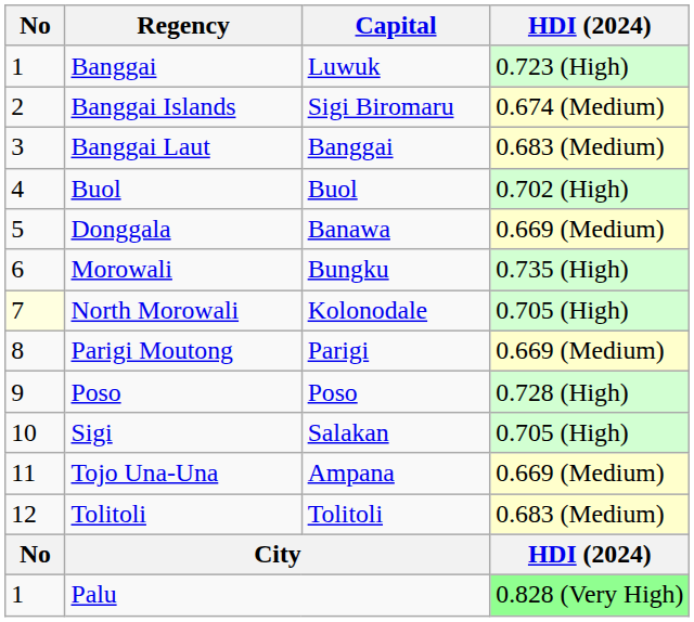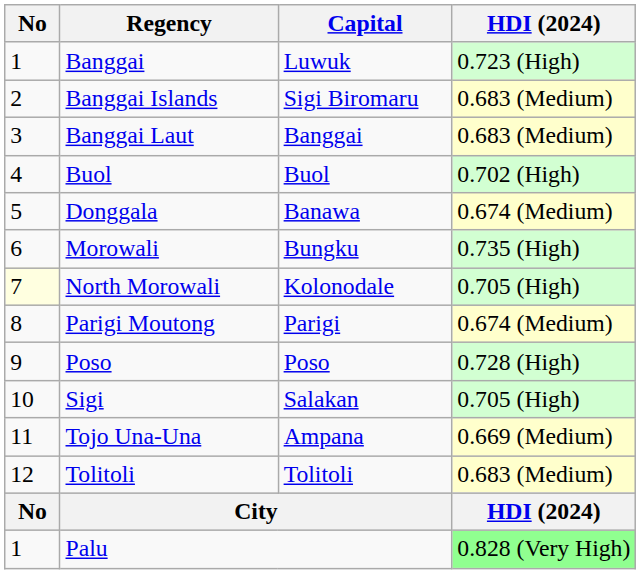Banggai Islands | HDI (2024): 0.674 (Medium) -> 0.683 (Medium)
Donggala | HDI (2024): 0.669 (Medium) -> 0.674 (Medium)
Parigi Moutong | HDI (2024): 0.669 (Medium) -> 0.674 (Medium)
